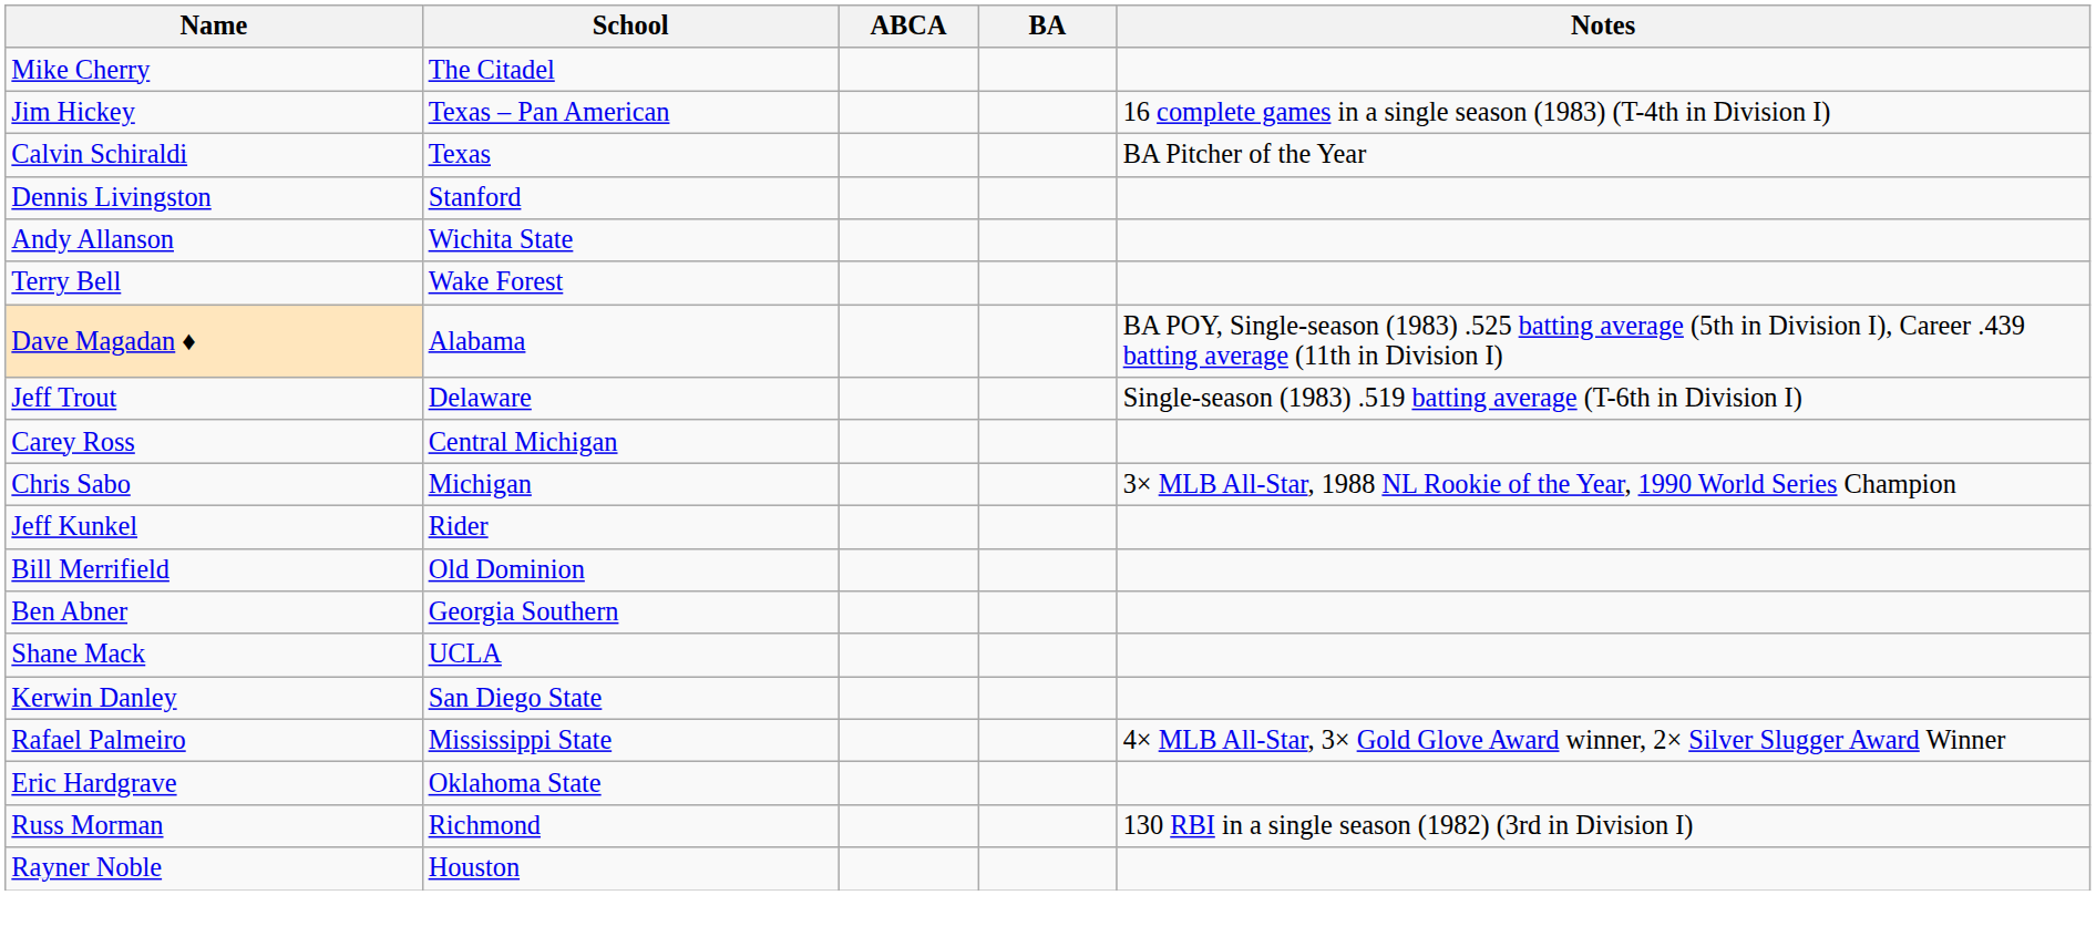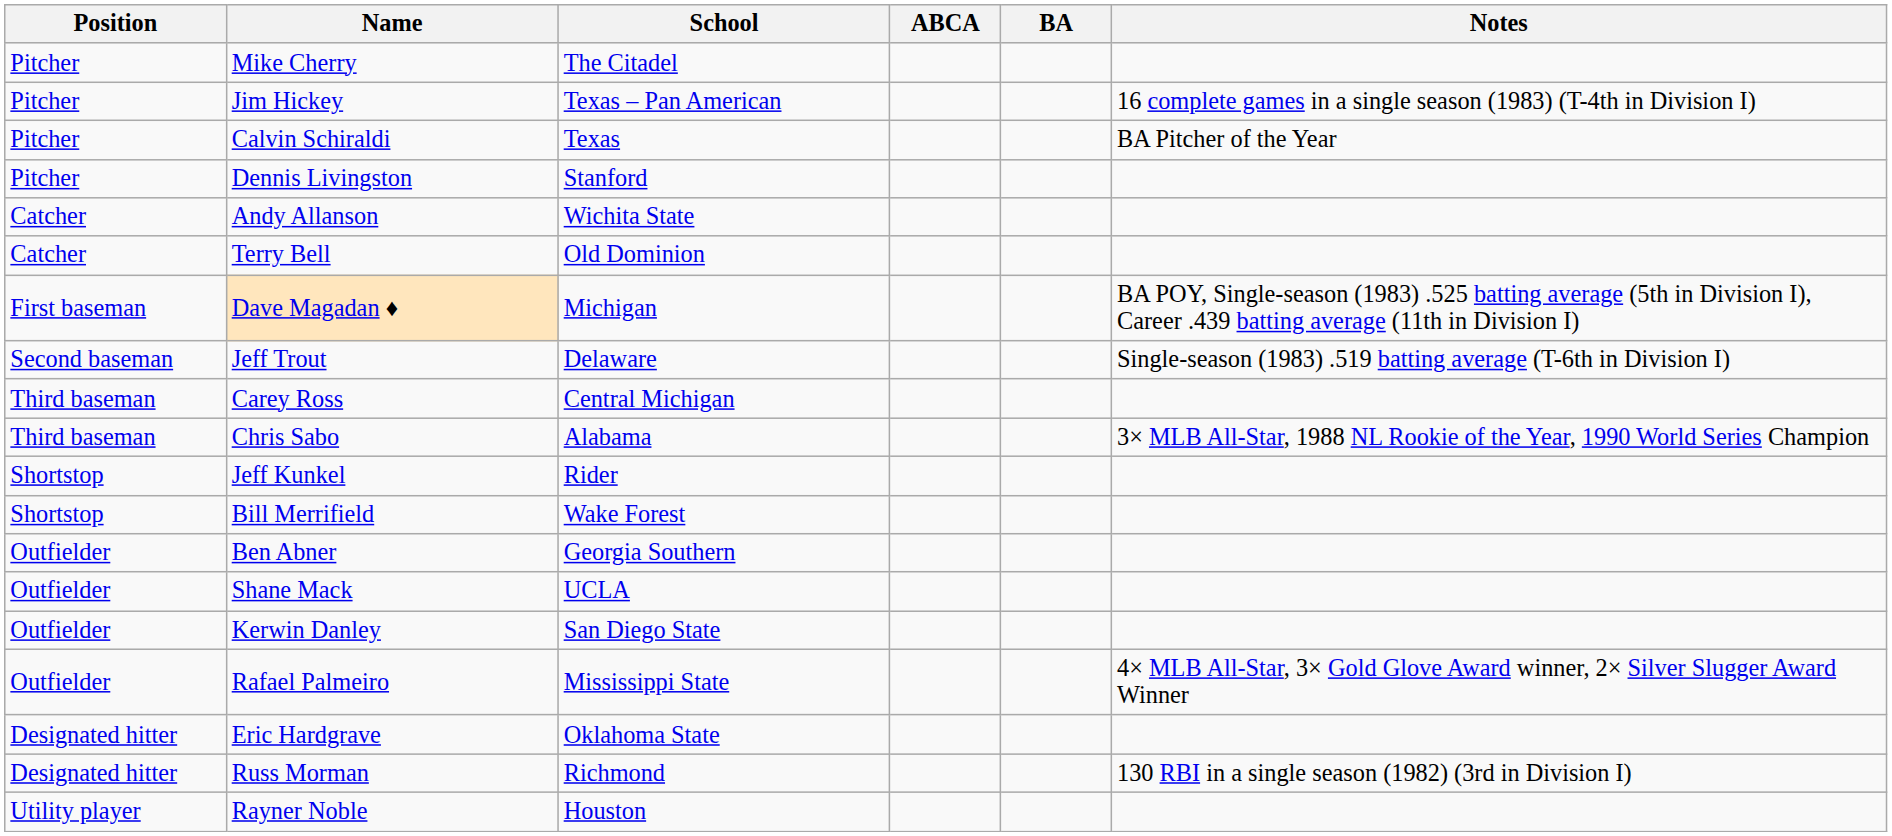+ column: Position | Pitcher | Pitcher | Pitcher | Pitcher | Catcher | Catcher | First baseman | Second baseman | Third baseman | Third baseman | Shortstop | Shortstop | Outfielder | Outfielder | Outfielder | Outfielder | Designated hitter | Designated hitter | Utility player
Terry Bell | School: Wake Forest -> Old Dominion
Dave Magadan ♦ | School: Alabama -> Michigan
Chris Sabo | School: Michigan -> Alabama
Bill Merrifield | School: Old Dominion -> Wake Forest
